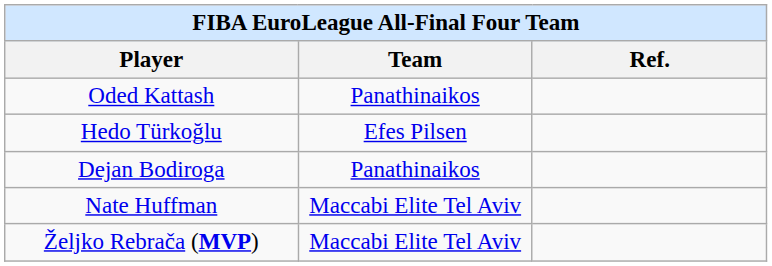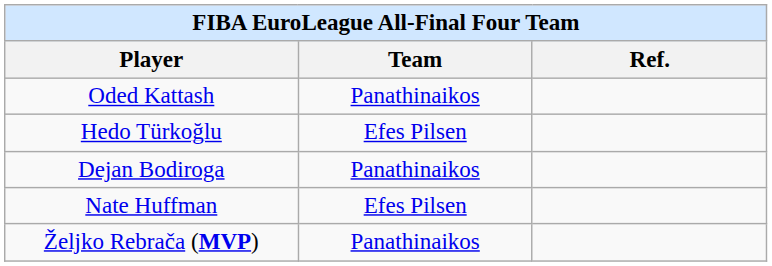Nate Huffman | Team: Maccabi Elite Tel Aviv -> Efes Pilsen
Željko Rebrača (MVP) | Team: Maccabi Elite Tel Aviv -> Panathinaikos
